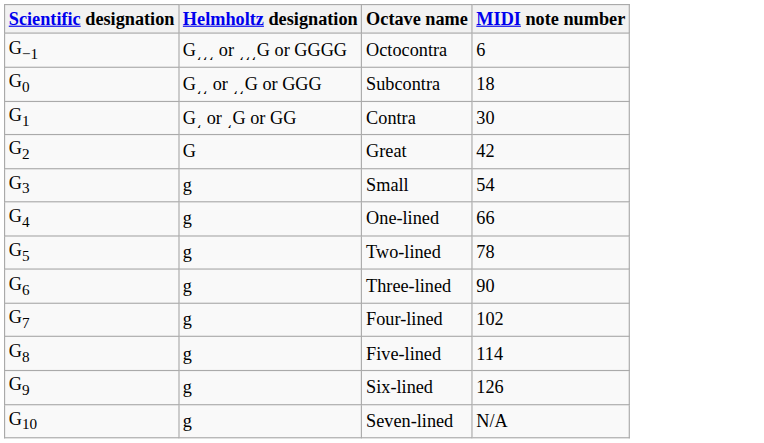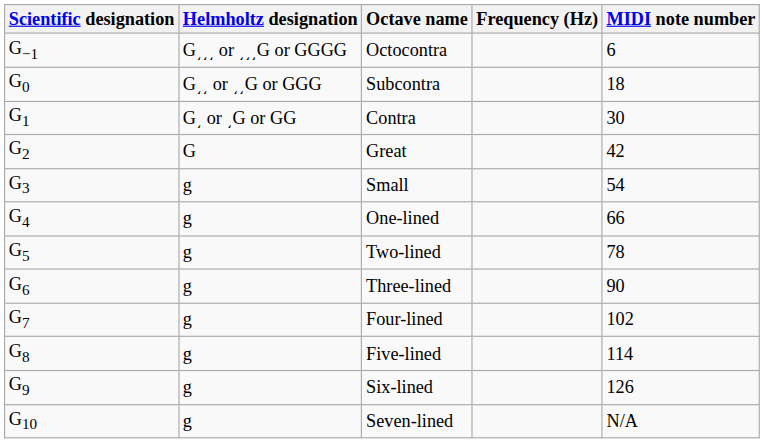+ column: Frequency (Hz)
